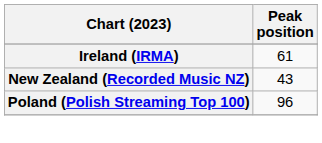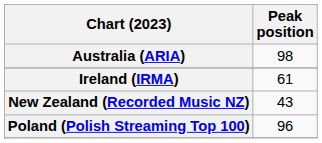+ row: Australia (ARIA) | 98
